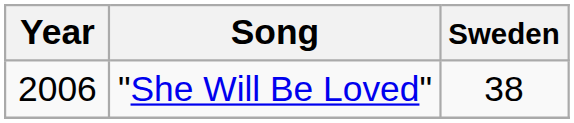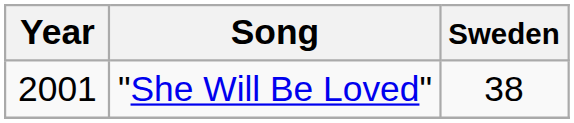"She Will Be Loved" | Year: 2006 -> 2001
